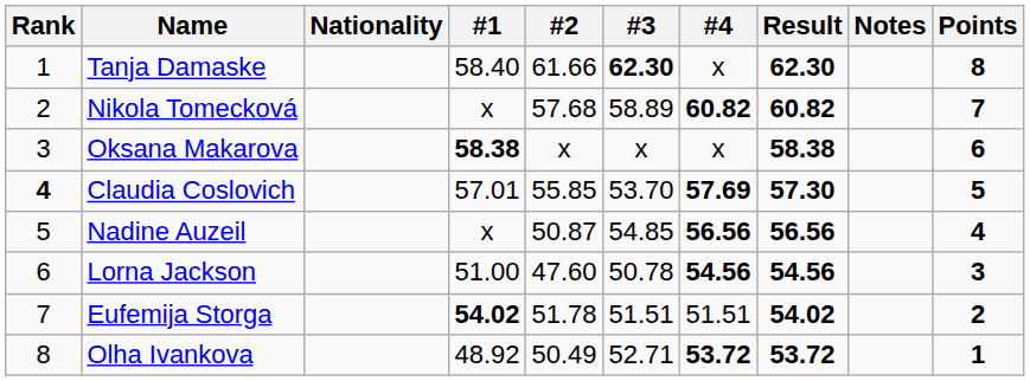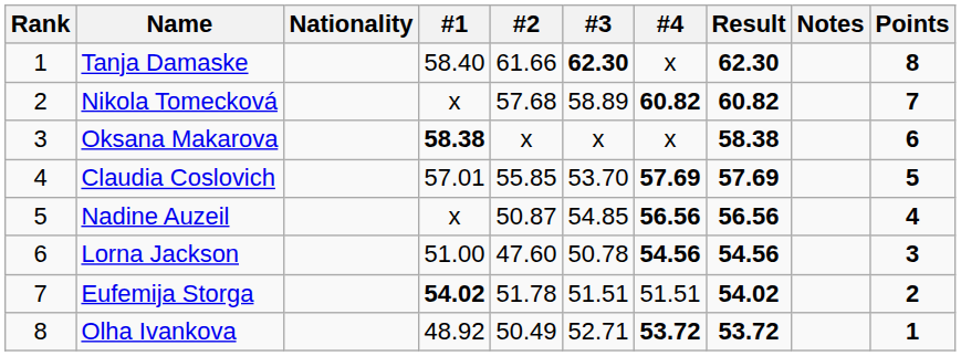Claudia Coslovich | Rank: bold -> normal
Claudia Coslovich | Result: 57.30 -> 57.69
